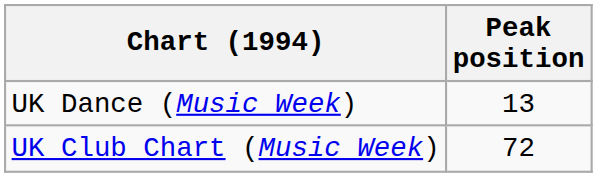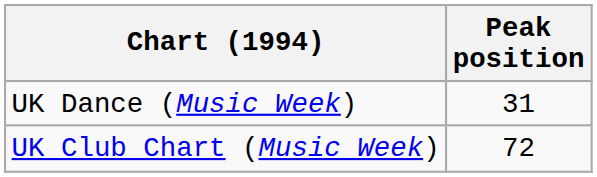UK Dance (Music Week) | Peak position: 13 -> 31
